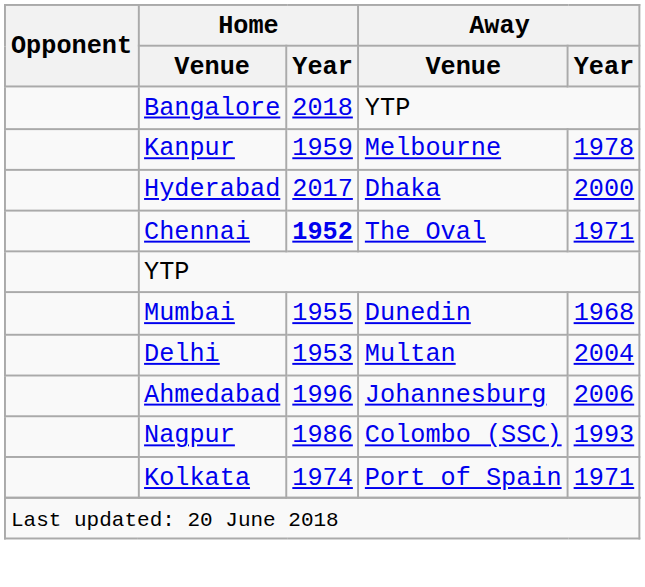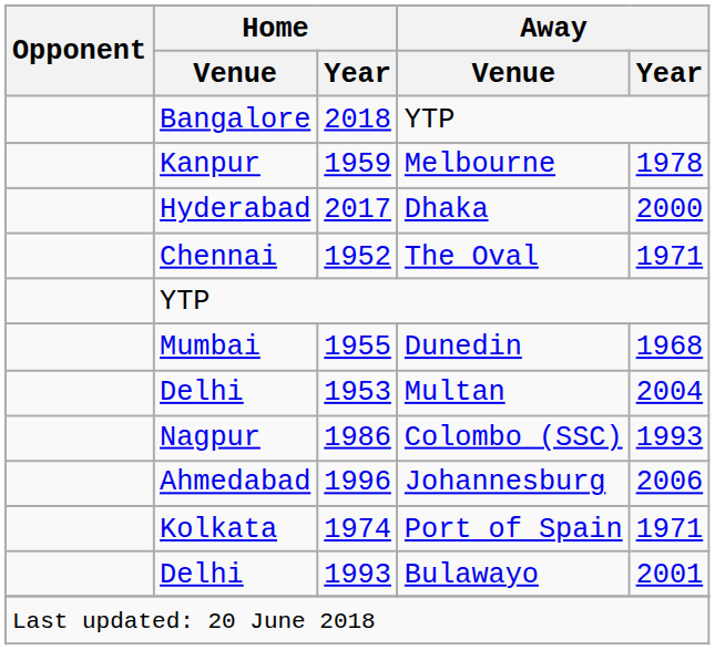Chennai | Home / Year: bold -> normal
rows swapped: Ahmedabad <-> Nagpur
+ row: Delhi | 1993 | Bulawayo | 2001
